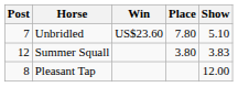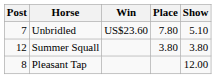Summer Squall | Show: 3.83 -> 3.80
